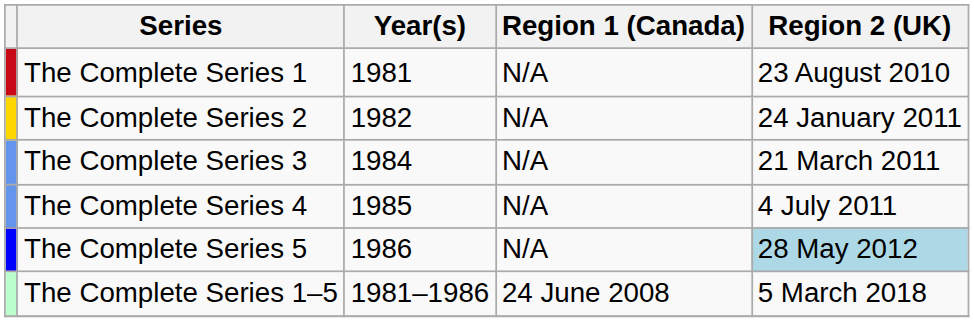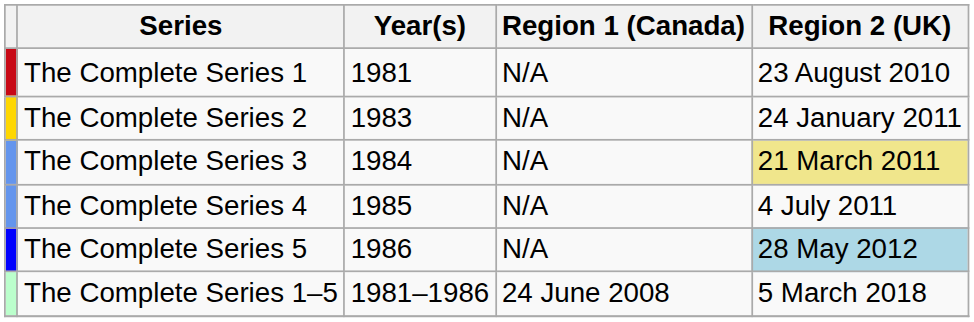The Complete Series 2 | Year(s): 1982 -> 1983
The Complete Series 3 | Region 2 (UK): no background -> khaki background
